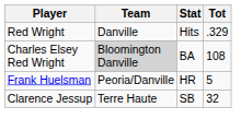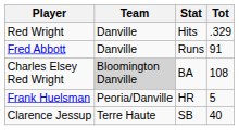+ row: Fred Abbott | Danville | Runs | 91
Clarence Jessup | Tot: 32 -> 40
